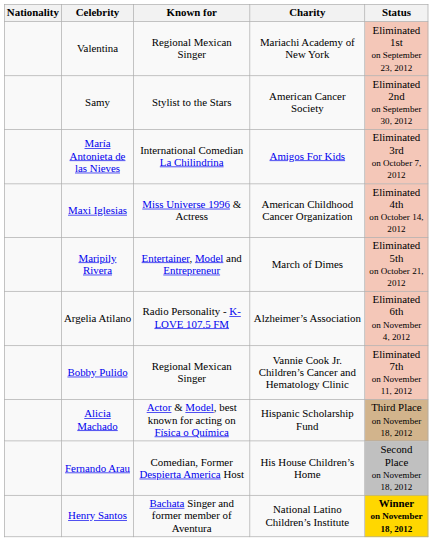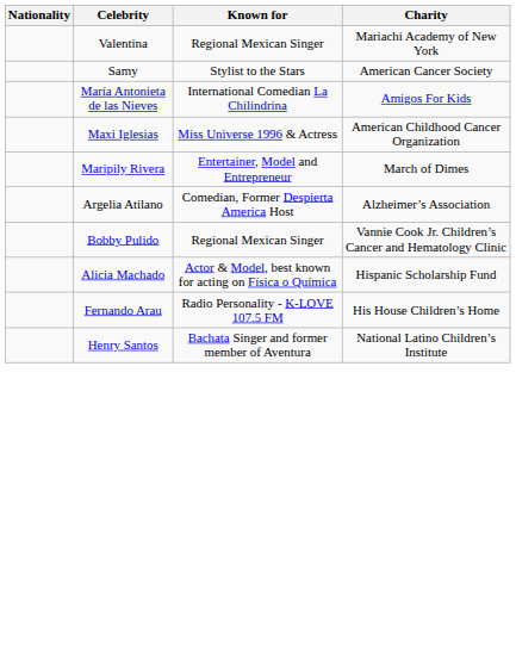- column: Status | Eliminated 1st on September 23, 2012 | Eliminated 2nd on September 30, 2012 | Eliminated 3rd on October 7, 2012 | Eliminated 4th on October 14, 2012 | Eliminated 5th on October 21, 2012 | Eliminated 6th on November 4, 2012 | Eliminated 7th on November 11, 2012 | Third Place on November 18, 2012 | Second Place on November 18, 2012 | Winner on November 18, 2012
Argelia Atilano | Known for: Radio Personality - K-LOVE 107.5 FM -> Comedian, Former Despierta America Host
Fernando Arau | Known for: Comedian, Former Despierta America Host -> Radio Personality - K-LOVE 107.5 FM
